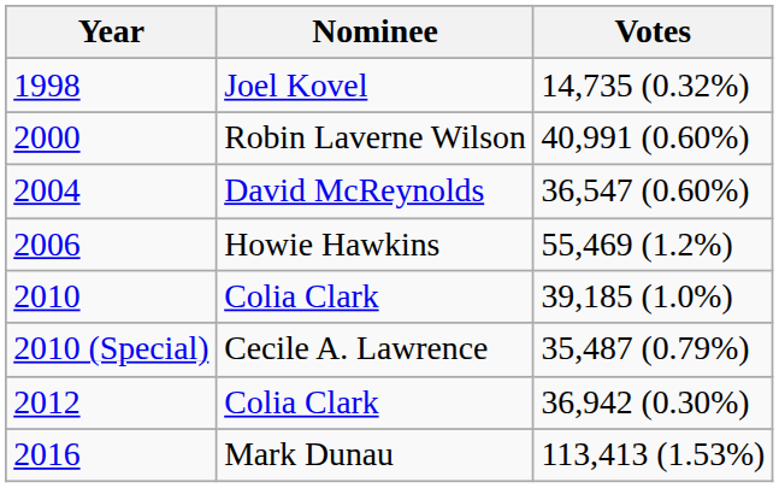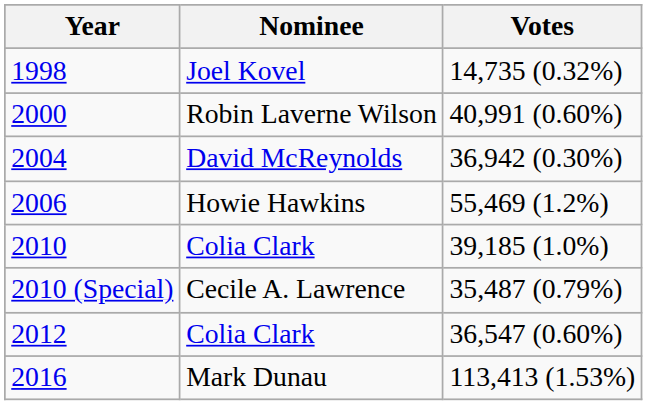2004 | Votes: 36,547 (0.60%) -> 36,942 (0.30%)
2012 | Votes: 36,942 (0.30%) -> 36,547 (0.60%)
